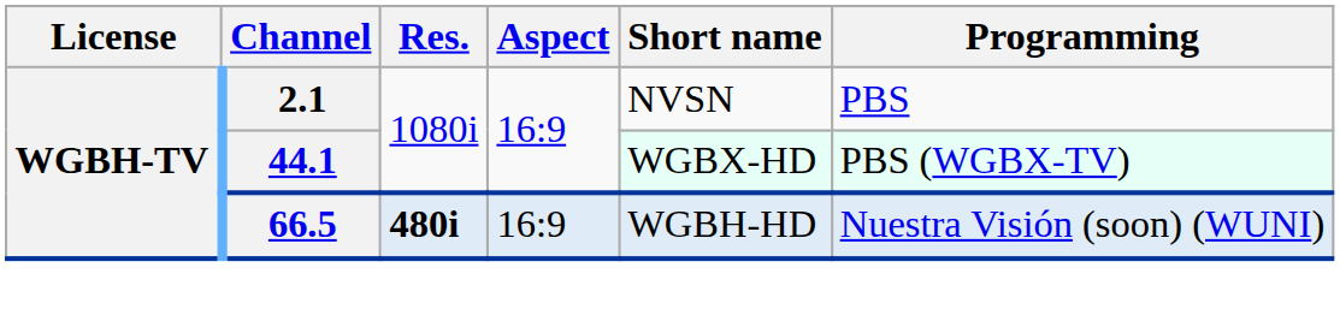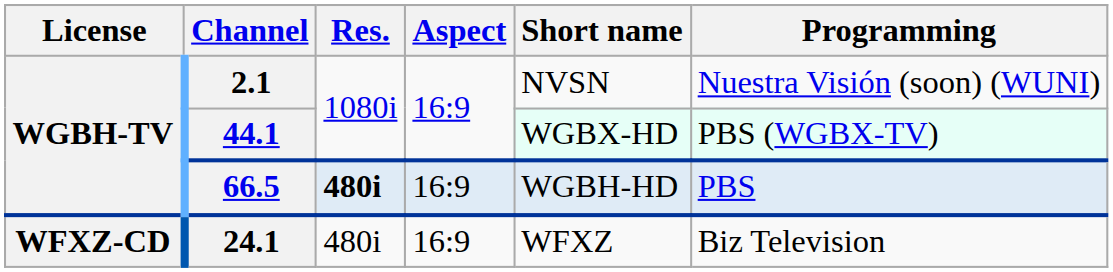2.1 | Programming: PBS -> Nuestra Visión (soon) (WUNI)
66.5 | Programming: Nuestra Visión (soon) (WUNI) -> PBS
+ row: WFXZ-CD | 24.1 | 480i | 16:9 | WFXZ | Biz Television
